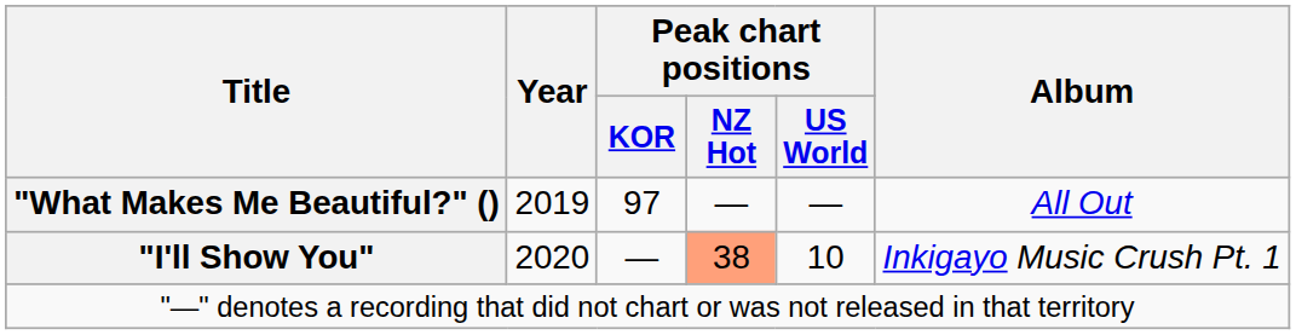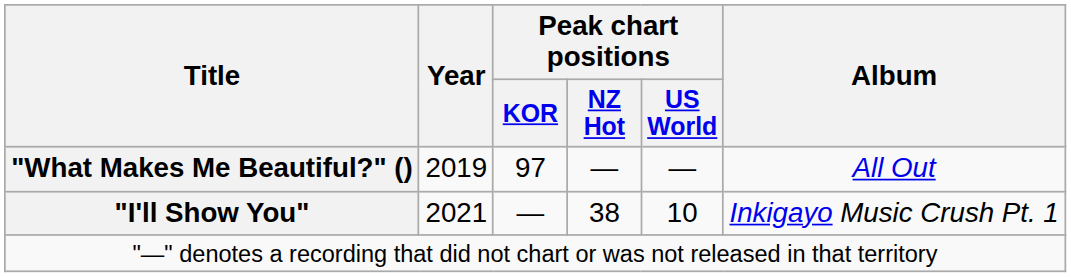"I'll Show You" | Year: 2020 -> 2021
"I'll Show You" | Peak chart positions / NZ Hot: lightsalmon background -> no background
